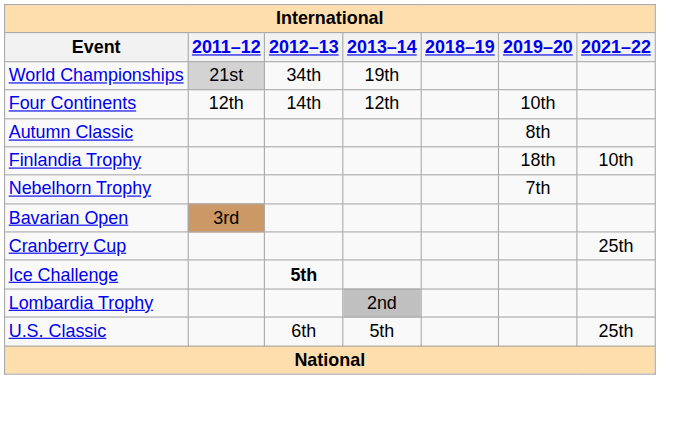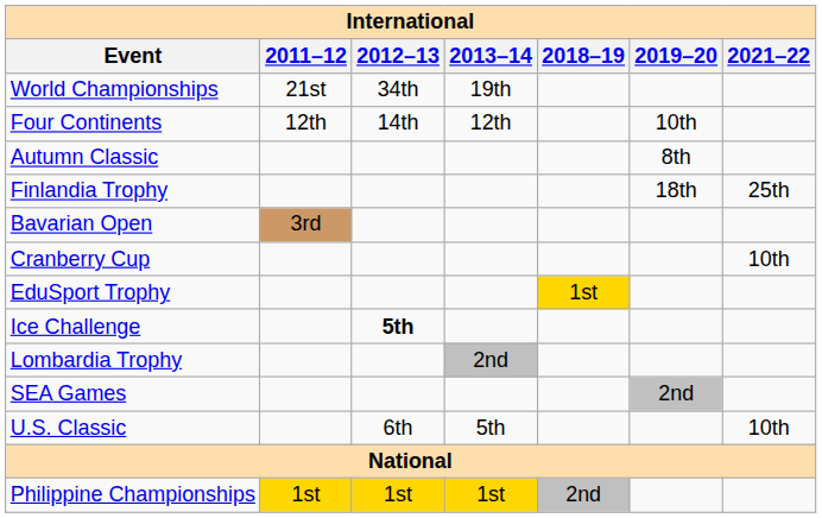World Championships | 2011–12: lightgrey background -> no background
Finlandia Trophy | 2021–22: 10th -> 25th
- row: Nebelhorn Trophy | 7th
Cranberry Cup | 2021–22: 25th -> 10th
+ row: EduSport Trophy | 1st
+ row: SEA Games | 2nd
U.S. Classic | 2021–22: 25th -> 10th
+ row: Philippine Championships | 1st | 1st | 1st | 2nd
